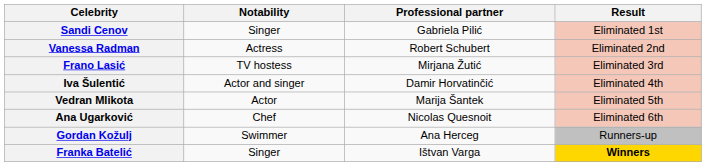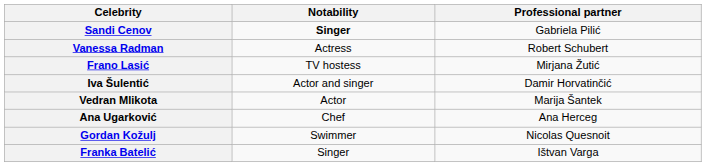- column: Result | Eliminated 1st | Eliminated 2nd | Eliminated 3rd | Eliminated 4th | Eliminated 5th | Eliminated 6th | Runners-up | Winners
Sandi Cenov | Notability: normal -> bold
Ana Ugarković | Professional partner: Nicolas Quesnoit -> Ana Herceg
Gordan Kožulj | Professional partner: Ana Herceg -> Nicolas Quesnoit
